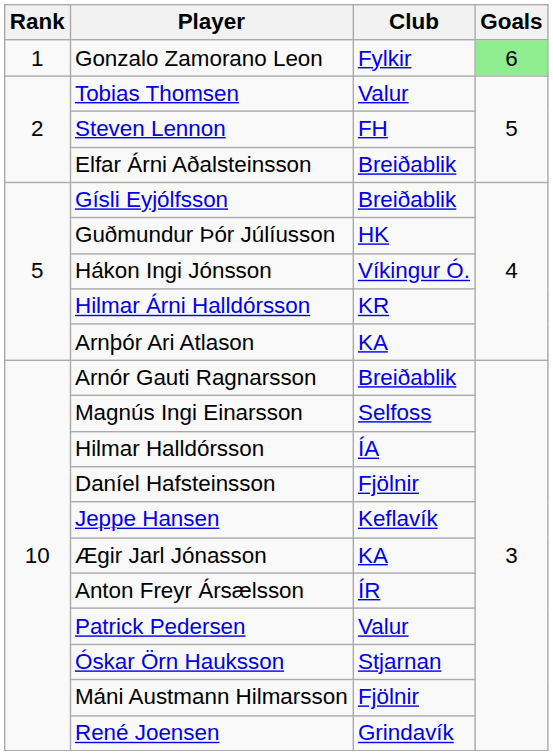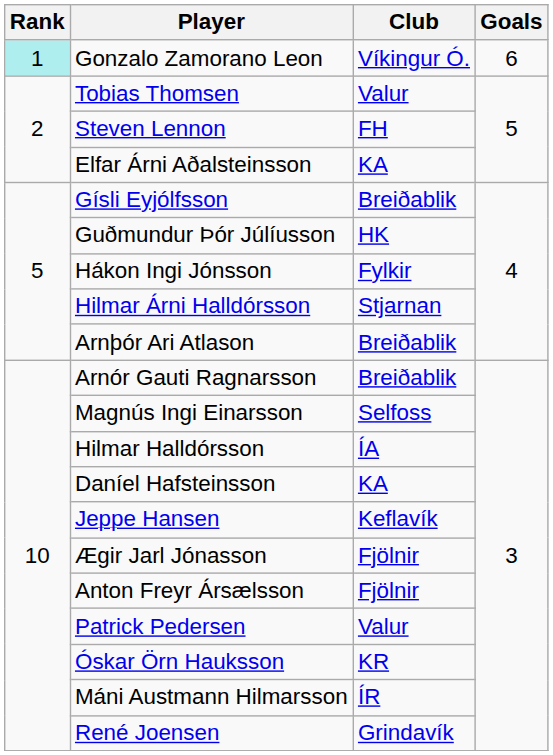Gonzalo Zamorano Leon | Rank: no background -> paleturquoise background
Gonzalo Zamorano Leon | Club: Fylkir -> Víkingur Ó.
Gonzalo Zamorano Leon | Goals: lightgreen background -> no background
Elfar Árni Aðalsteinsson | Club: Breiðablik -> KA
Hákon Ingi Jónsson | Club: Víkingur Ó. -> Fylkir
Hilmar Árni Halldórsson | Club: KR -> Stjarnan
Arnþór Ari Atlason | Club: KA -> Breiðablik
Daníel Hafsteinsson | Club: Fjölnir -> KA
Ægir Jarl Jónasson | Club: KA -> Fjölnir
Anton Freyr Ársælsson | Club: ÍR -> Fjölnir
Óskar Örn Hauksson | Club: Stjarnan -> KR
Máni Austmann Hilmarsson | Club: Fjölnir -> ÍR
